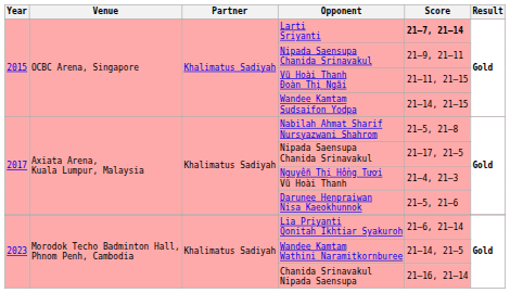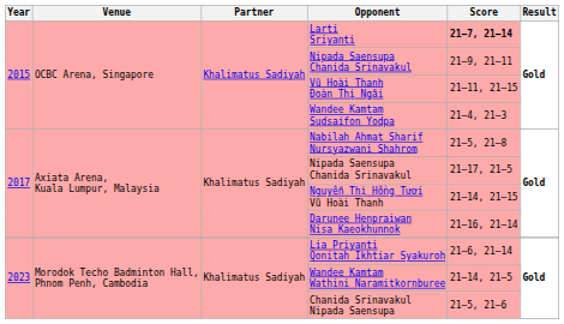Wandee Kamtam Sudsaifon Yodpa | Score: 21–14, 21–15 -> 21–4, 21–3
Nguyễn Thị Hồng Tươi Vũ Hoài Thanh | Score: 21–4, 21–3 -> 21–14, 21–15
Darunee Henpraiwan Nisa Kaeokhunnok | Score: 21–5, 21–6 -> 21–16, 21–14
Chanida Srinavakul Nipada Saensupa | Score: 21–16, 21–14 -> 21–5, 21–6
